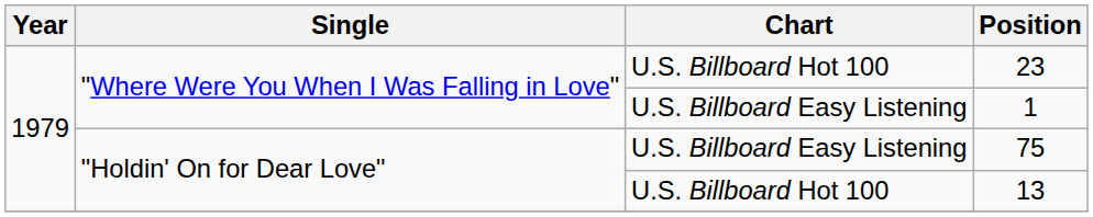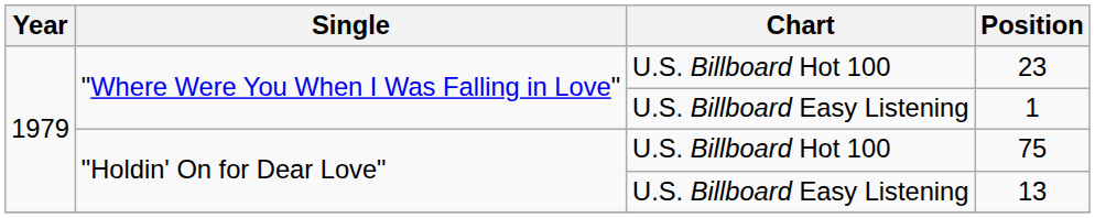75 | Chart: U.S. Billboard Easy Listening -> U.S. Billboard Hot 100
13 | Chart: U.S. Billboard Hot 100 -> U.S. Billboard Easy Listening
